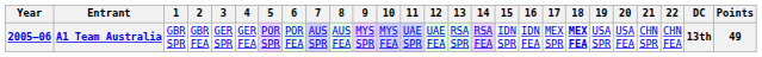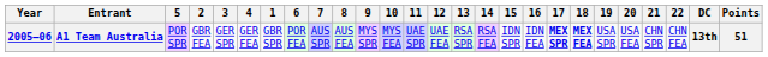columns swapped: 1 <-> 5
A1 Team Australia | 17: normal -> bold
A1 Team Australia | Points: 49 -> 51
